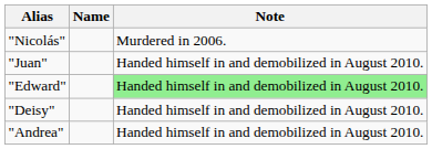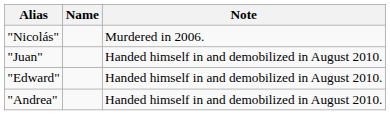"Edward" | Note: lightgreen background -> no background
- row: "Deisy" | Handed himself in and demobilized in August 2010.
